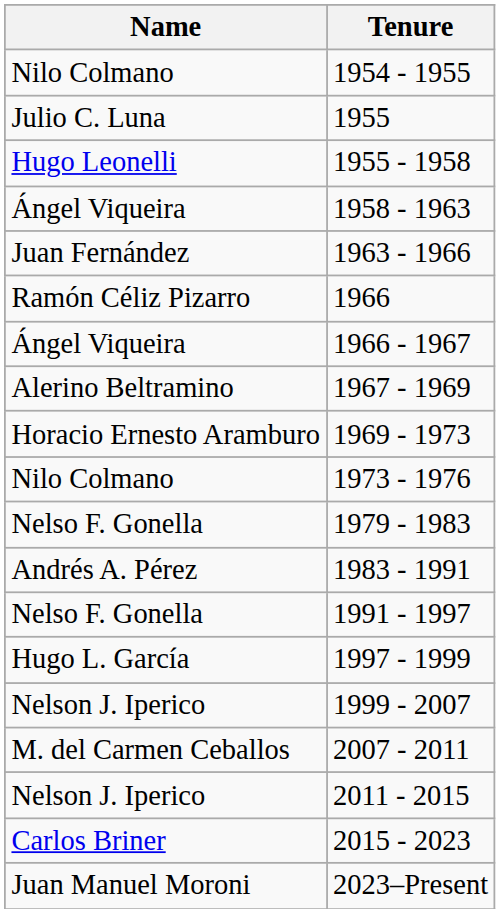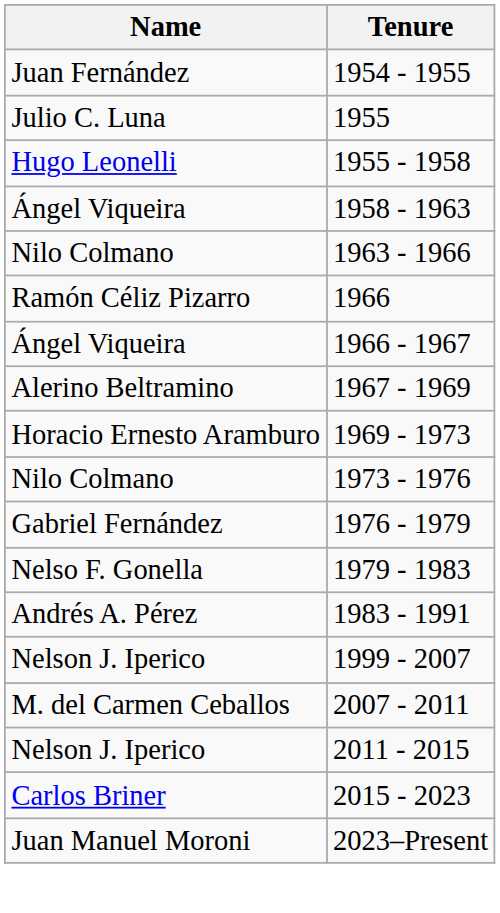1954 - 1955 | Name: Nilo Colmano -> Juan Fernández
1963 - 1966 | Name: Juan Fernández -> Nilo Colmano
+ row: Gabriel Fernández | 1976 - 1979
- row: Nelso F. Gonella | 1991 - 1997
- row: Hugo L. García | 1997 - 1999
